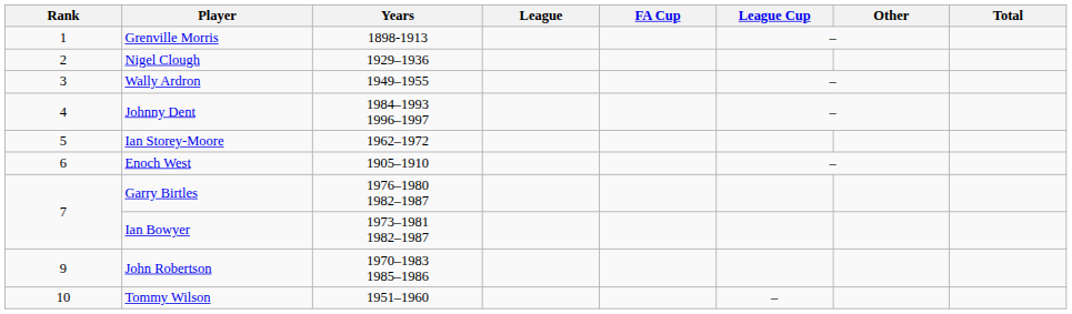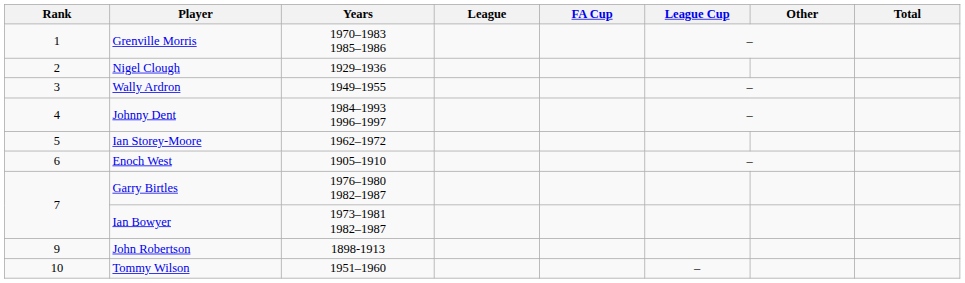Grenville Morris | Years: 1898-1913 -> 1970–1983 1985–1986
John Robertson | Years: 1970–1983 1985–1986 -> 1898-1913
